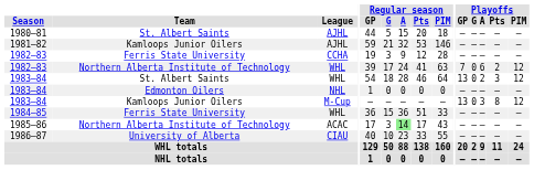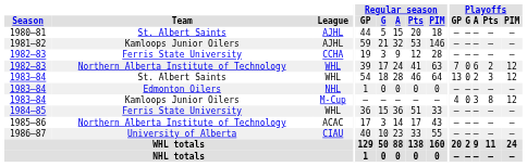1983–84 / M-Cup | Playoffs / GP: 13 -> 4
1985–86 | Regular season / A: lightgreen background -> no background
